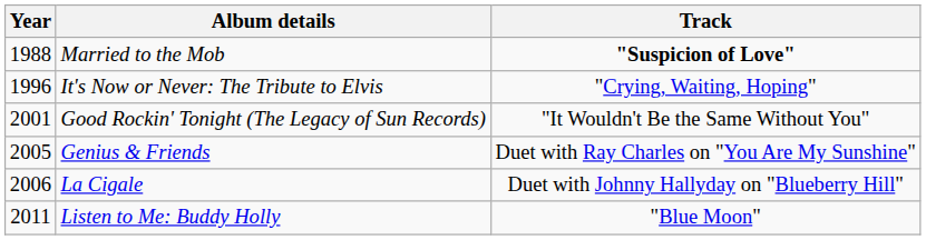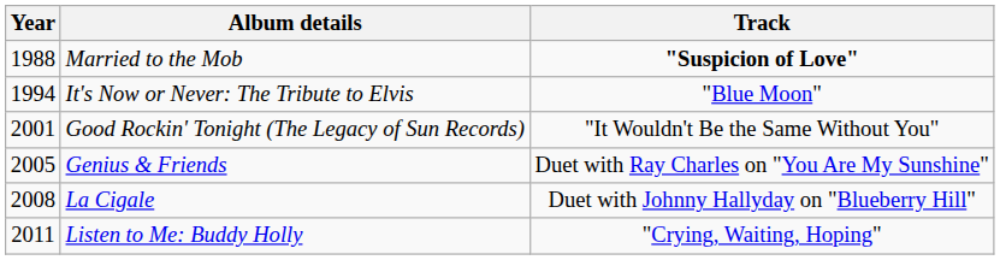It's Now or Never: The Tribute to Elvis | Year: 1996 -> 1994
It's Now or Never: The Tribute to Elvis | Track: "Crying, Waiting, Hoping" -> "Blue Moon"
La Cigale | Year: 2006 -> 2008
Listen to Me: Buddy Holly | Track: "Blue Moon" -> "Crying, Waiting, Hoping"
